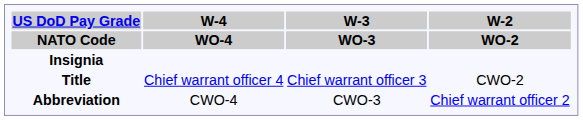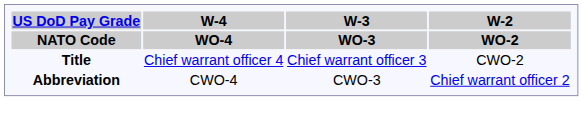- row: Insignia
